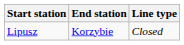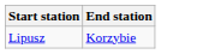- column: Line type | Closed
